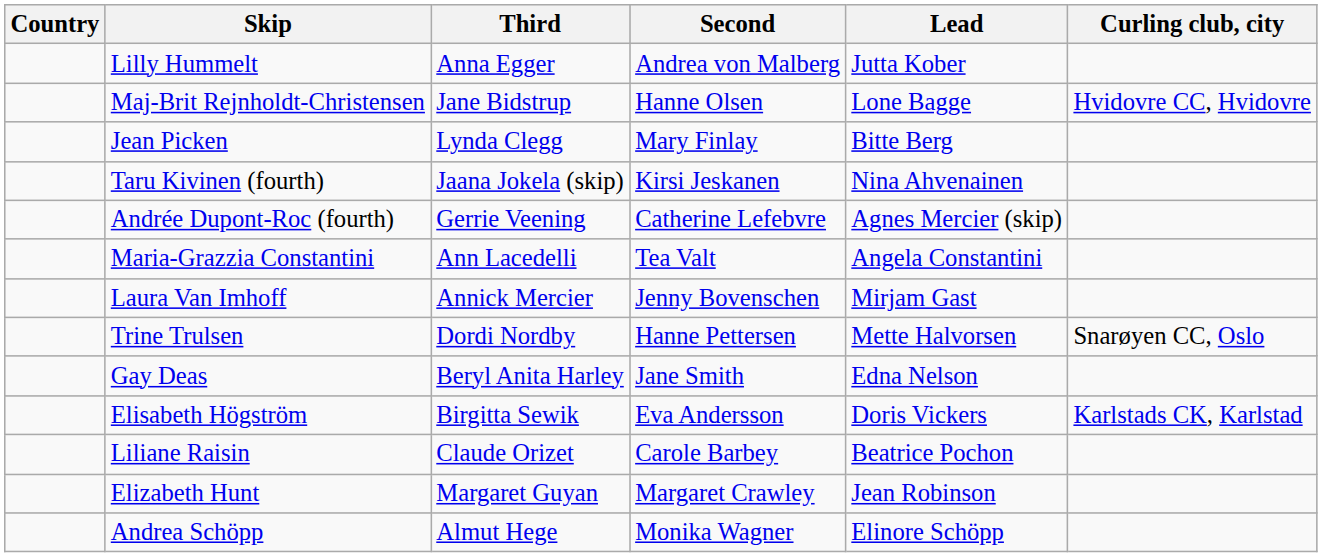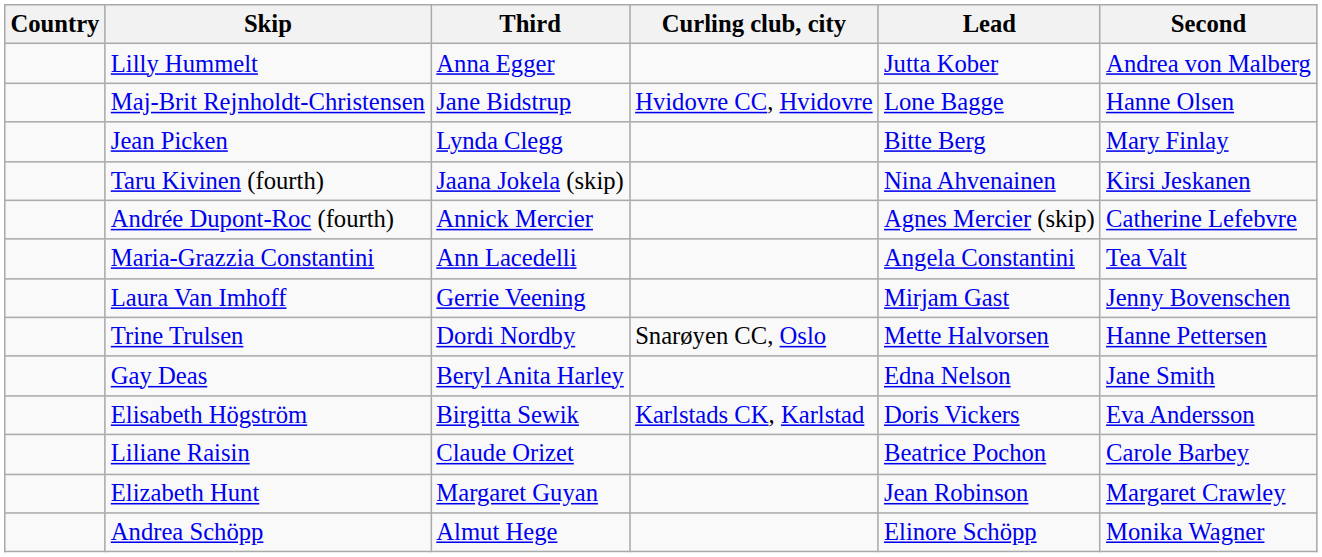columns swapped: Second <-> Curling club, city
Andrée Dupont-Roc (fourth) | Third: Gerrie Veening -> Annick Mercier
Laura Van Imhoff | Third: Annick Mercier -> Gerrie Veening
